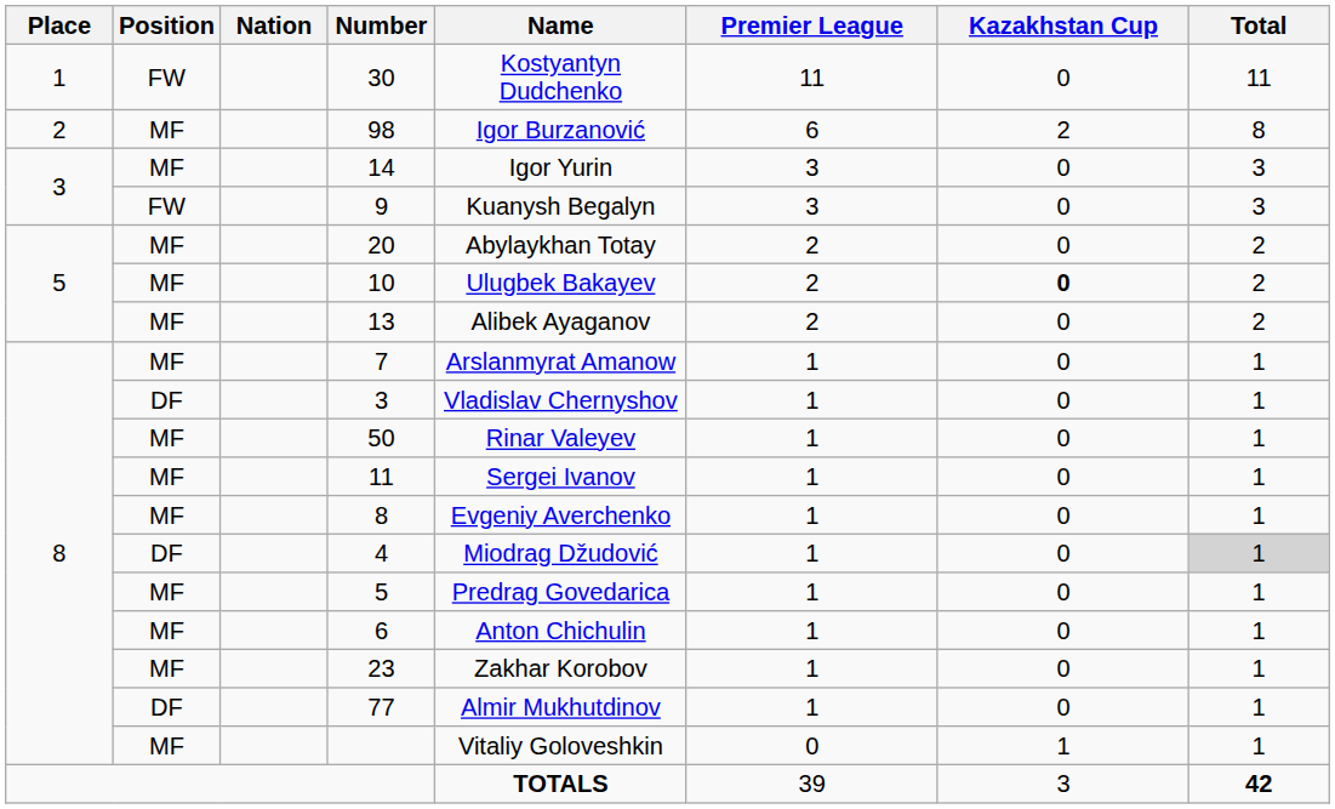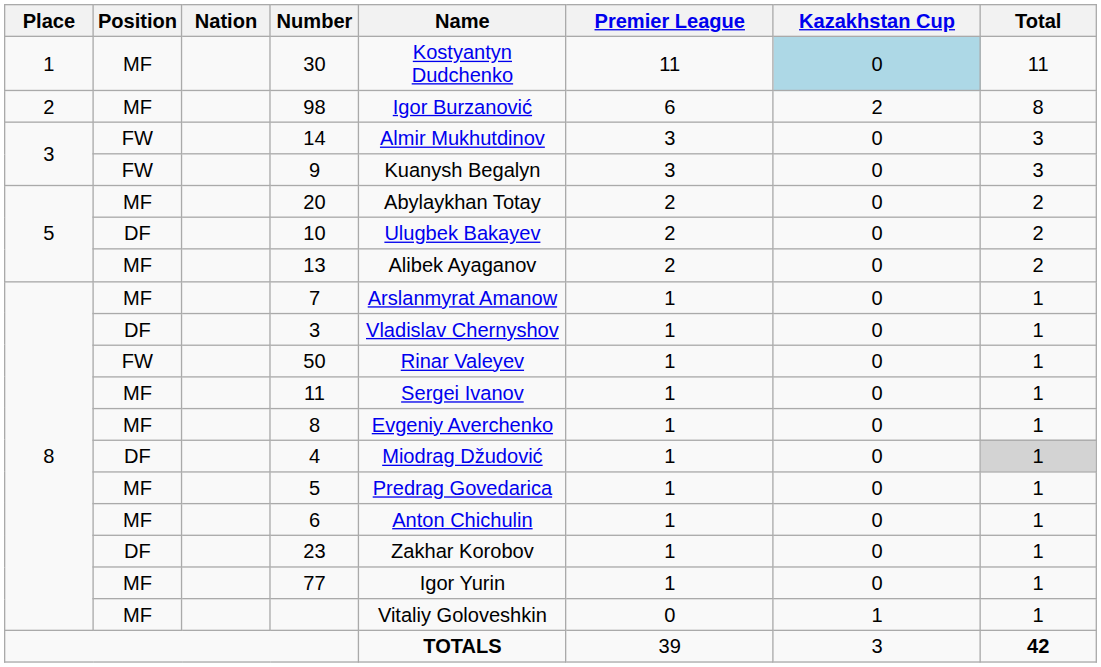30 | Position: FW -> MF
30 | Kazakhstan Cup: no background -> lightblue background
14 | Position: MF -> FW
14 | Name: Igor Yurin -> Almir Mukhutdinov
10 | Position: MF -> DF
10 | Kazakhstan Cup: bold -> normal
50 | Position: MF -> FW
23 | Position: MF -> DF
77 | Position: DF -> MF
77 | Name: Almir Mukhutdinov -> Igor Yurin
